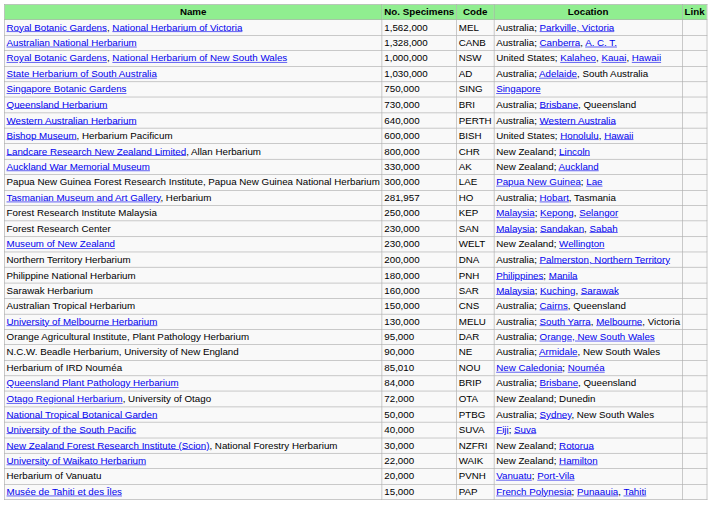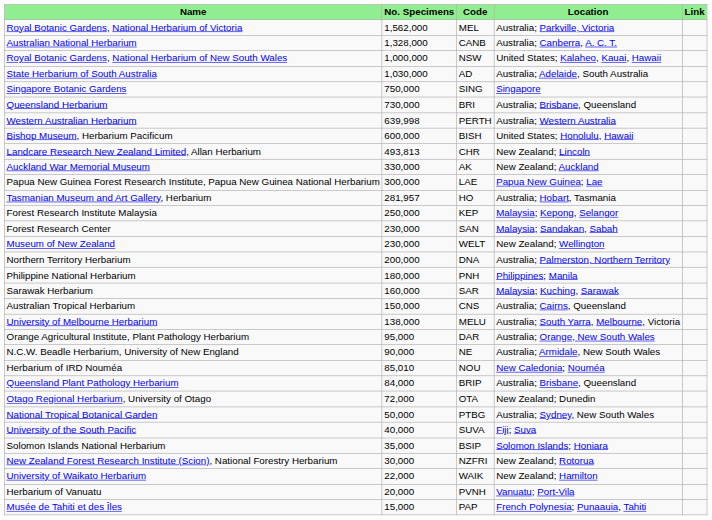Western Australian Herbarium | No. Specimens: 640,000 -> 639,998
Landcare Research New Zealand Limited, Allan Herbarium | No. Specimens: 800,000 -> 493,813
University of Melbourne Herbarium | No. Specimens: 130,000 -> 138,000
+ row: Solomon Islands National Herbarium | 35,000 | BSIP | Solomon Islands; Honiara
